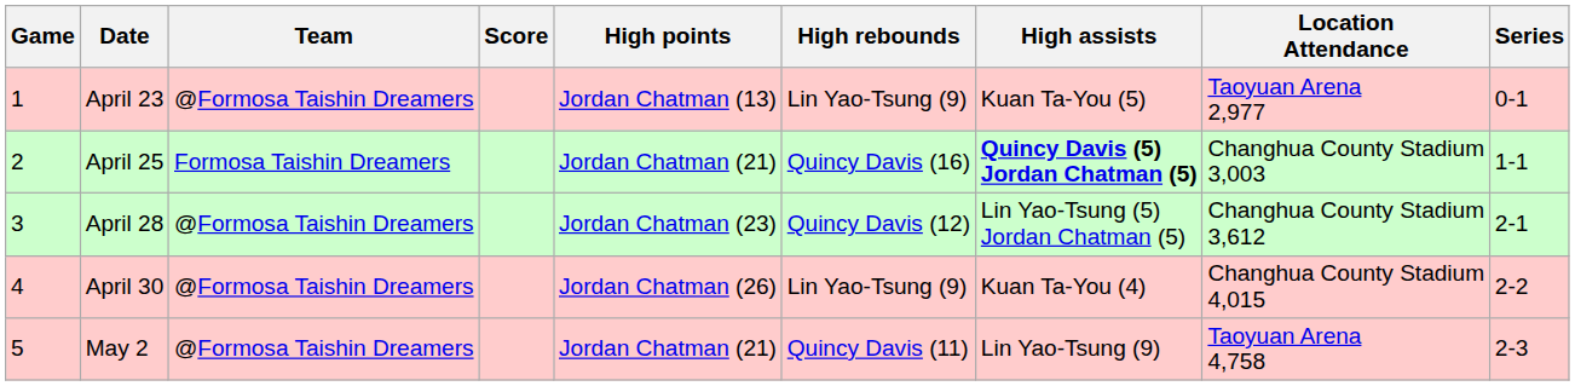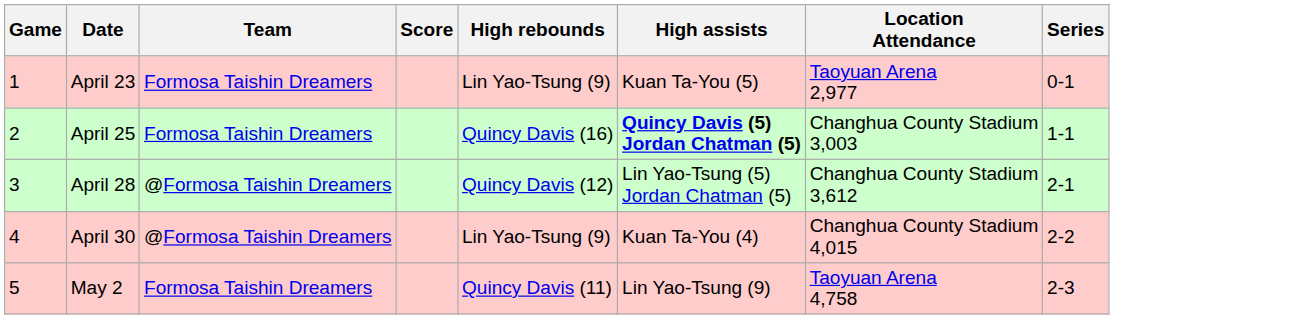- column: High points | Jordan Chatman (13) | Jordan Chatman (21) | Jordan Chatman (23) | Jordan Chatman (26) | Jordan Chatman (21)
April 23 | Team: @Formosa Taishin Dreamers -> Formosa Taishin Dreamers
May 2 | Team: @Formosa Taishin Dreamers -> Formosa Taishin Dreamers
